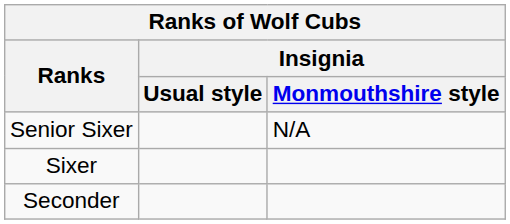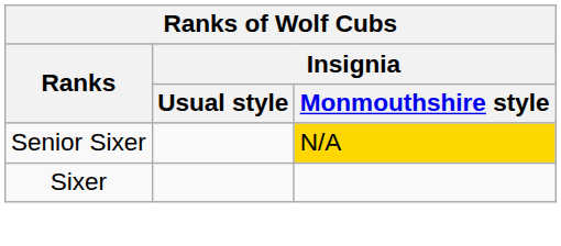Senior Sixer | Insignia / Monmouthshire style: no background -> gold background
- row: Seconder
